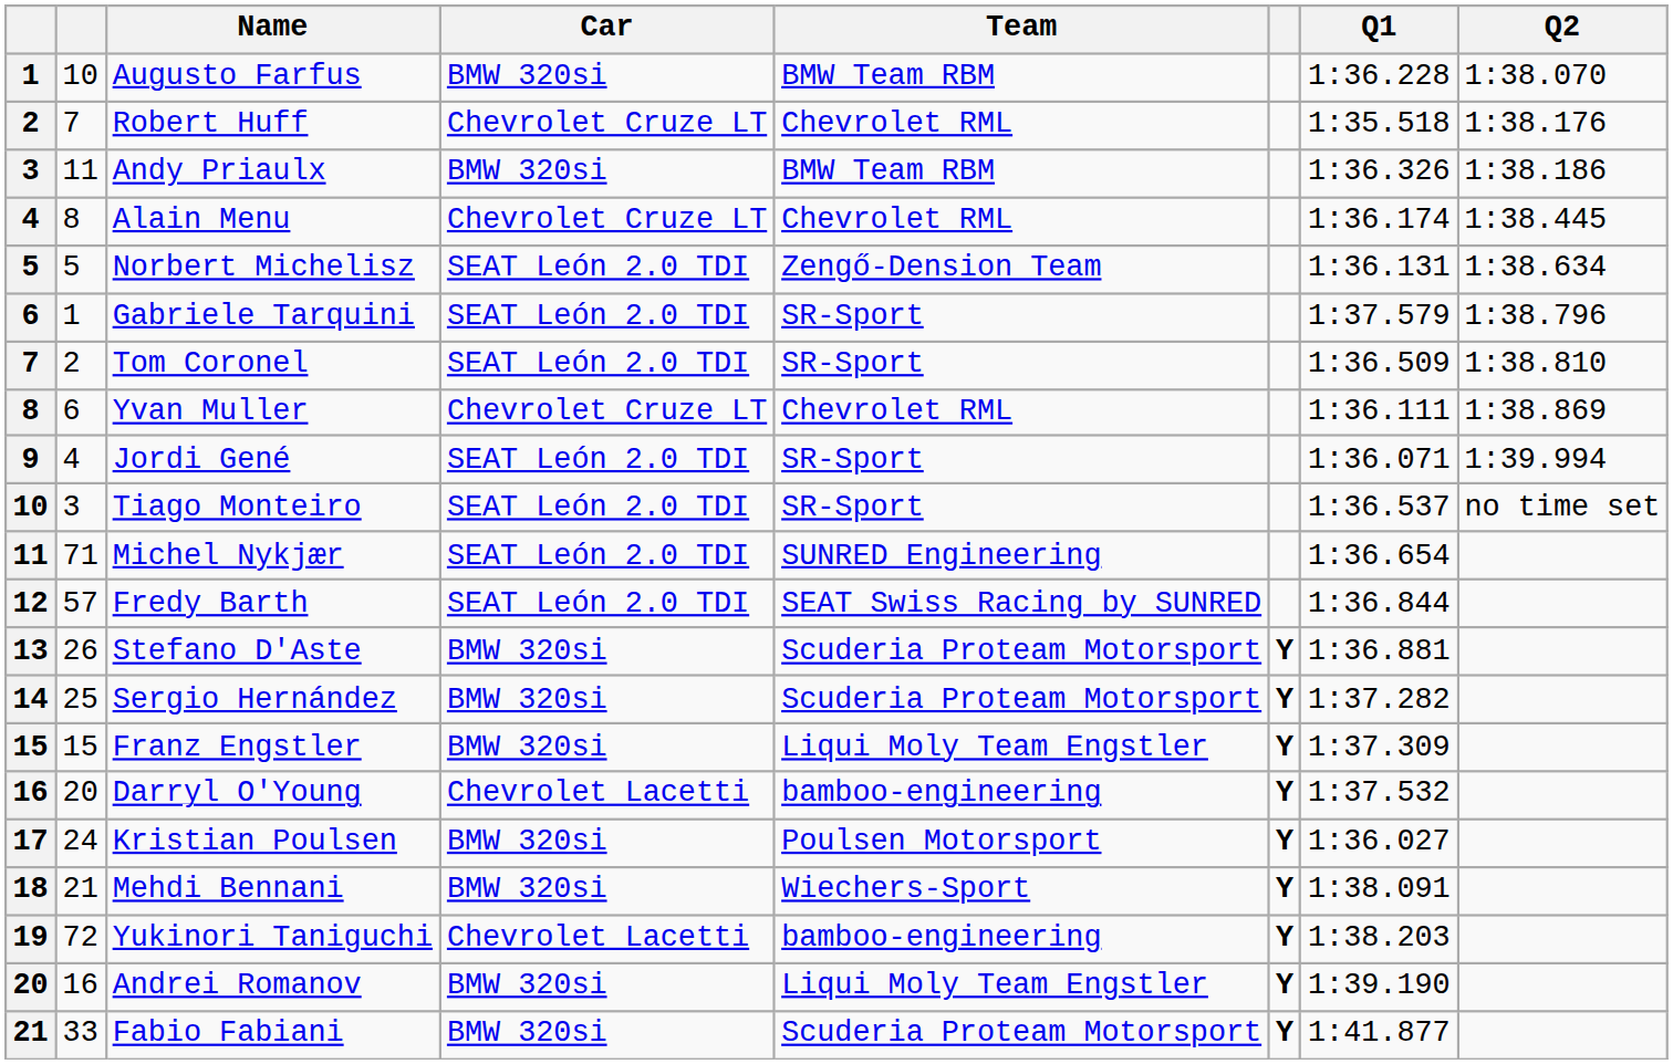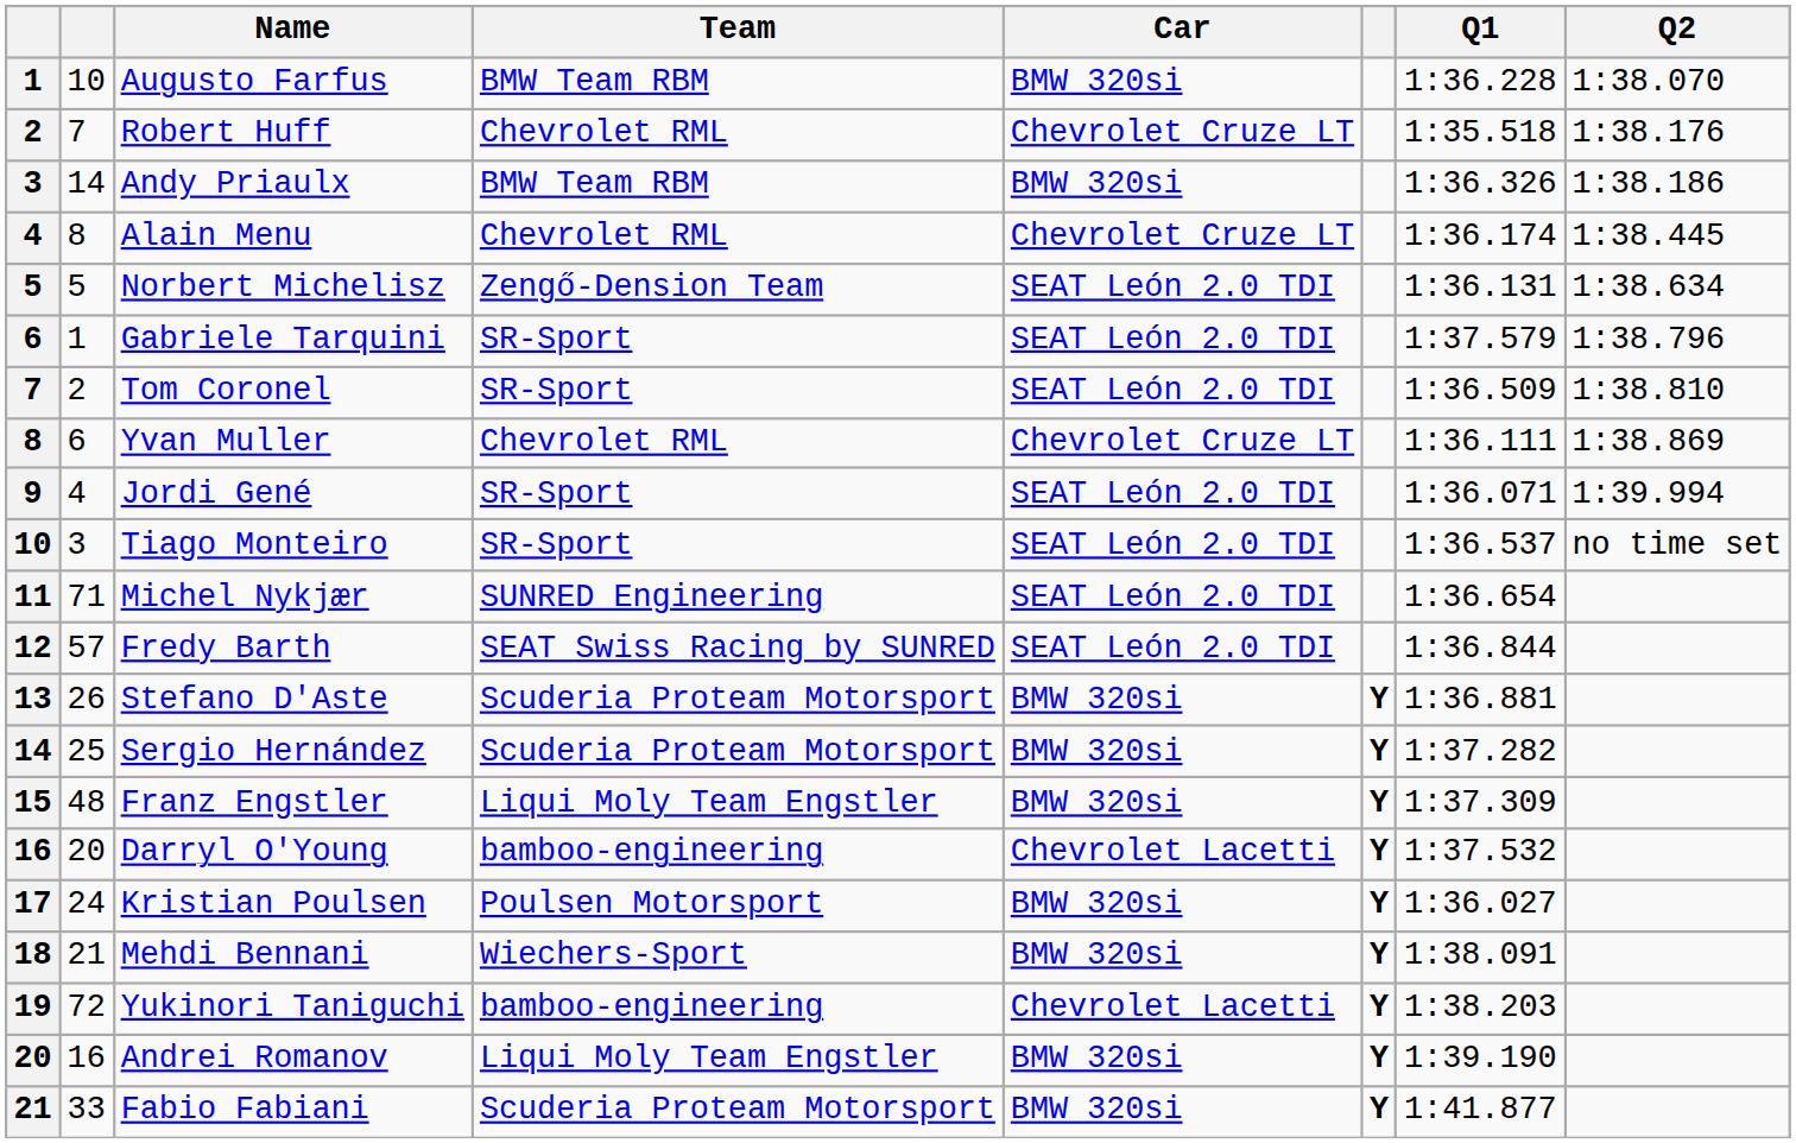columns swapped: Team <-> Car
Andy Priaulx | column 2: 11 -> 14
Franz Engstler | column 2: 15 -> 48
